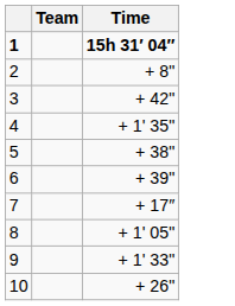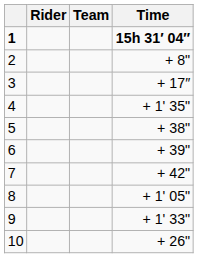+ column: Rider
3 | Time: + 42" -> + 17″
7 | Time: + 17″ -> + 42"
